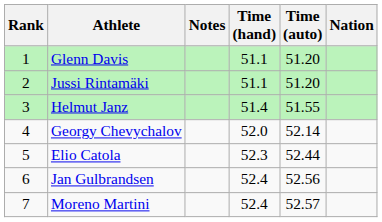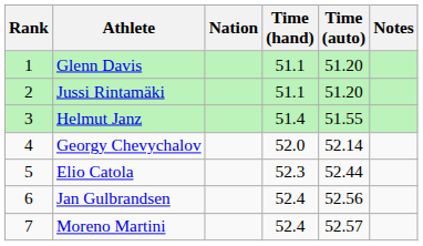columns swapped: Nation <-> Notes
